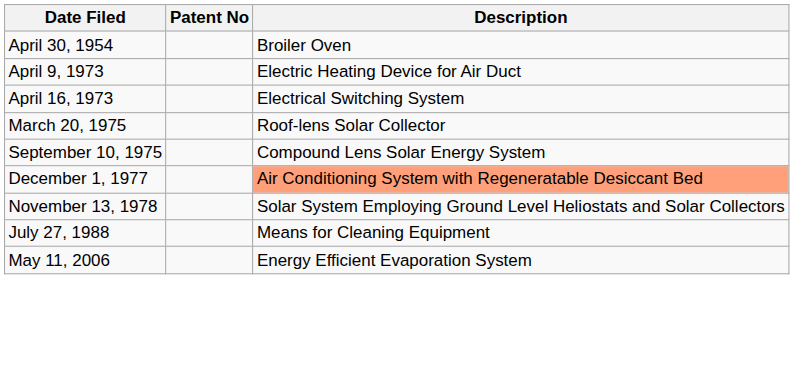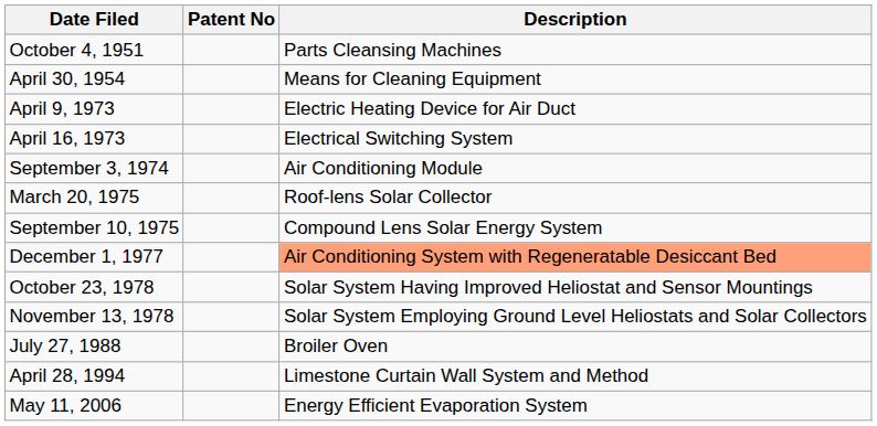+ row: October 4, 1951 | Parts Cleansing Machines
April 30, 1954 | Description: Broiler Oven -> Means for Cleaning Equipment
+ row: September 3, 1974 | Air Conditioning Module
+ row: October 23, 1978 | Solar System Having Improved Heliostat and Sensor Mountings
July 27, 1988 | Description: Means for Cleaning Equipment -> Broiler Oven
+ row: April 28, 1994 | Limestone Curtain Wall System and Method
